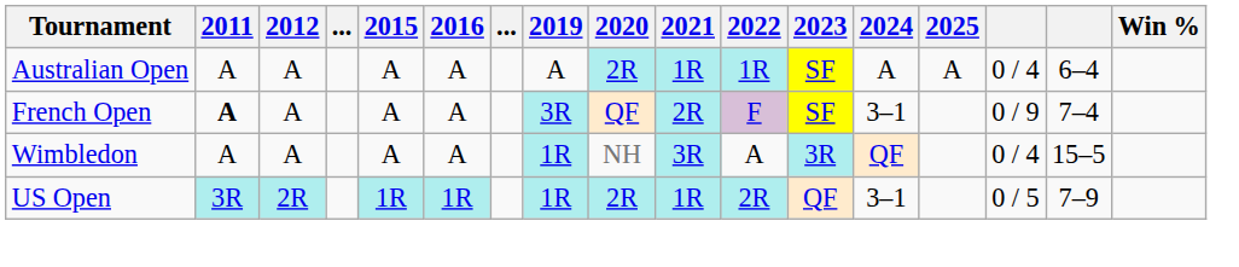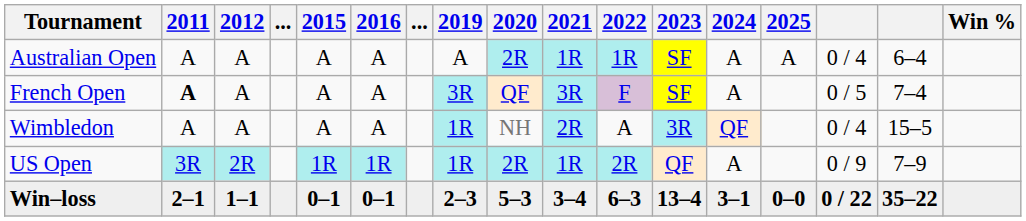French Open | 2021: 2R -> 3R
French Open | 2024: 3–1 -> A
French Open | column 15: 0 / 9 -> 0 / 5
Wimbledon | 2021: 3R -> 2R
US Open | 2024: 3–1 -> A
US Open | column 15: 0 / 5 -> 0 / 9
+ row: Win–loss | 2–1 | 1–1 | 0–1 | 0–1 | 2–3 | 5–3 | 3–4 | 6–3 | 13–4 | 3–1 | 0–0 | 0 / 22 | 35–22
